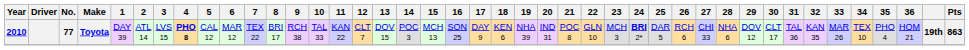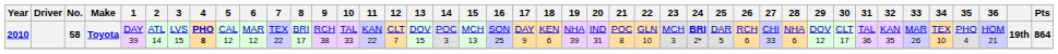Toyota | No.: 77 -> 58
Toyota | Pts: 863 -> 864
